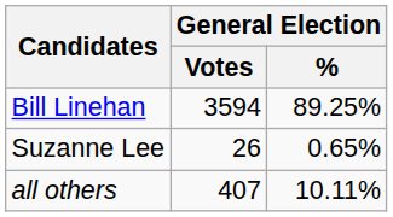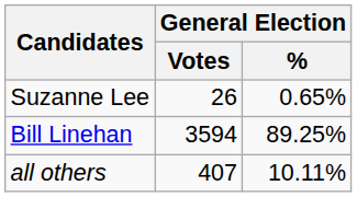rows swapped: Bill Linehan <-> Suzanne Lee
